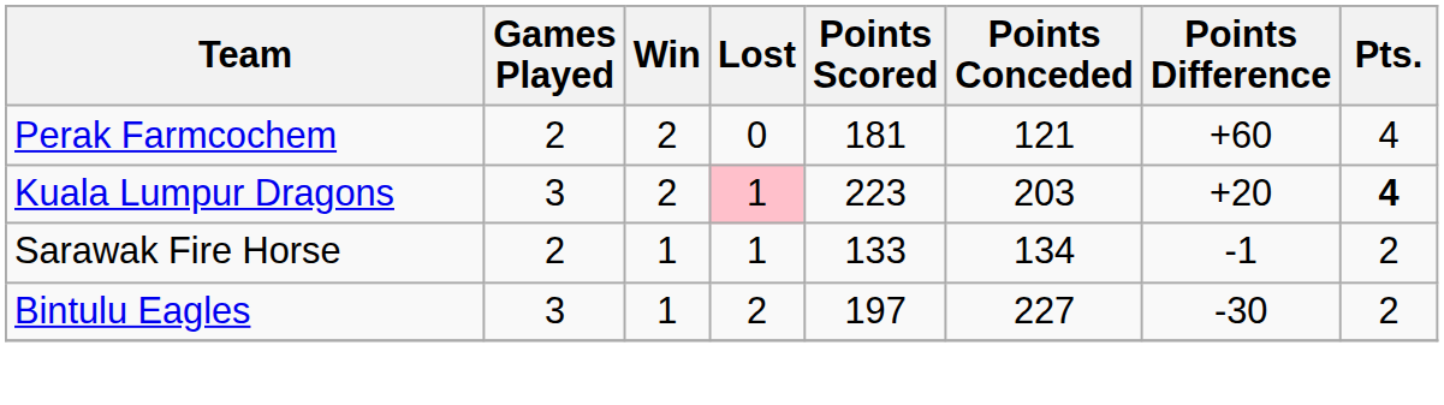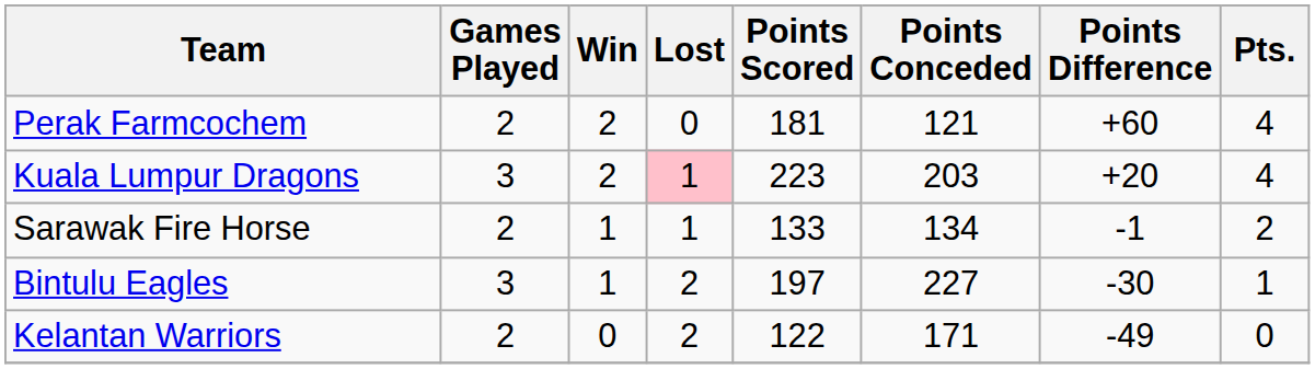Kuala Lumpur Dragons | Pts.: bold -> normal
Bintulu Eagles | Pts.: 2 -> 1
+ row: Kelantan Warriors | 2 | 0 | 2 | 122 | 171 | -49 | 0
